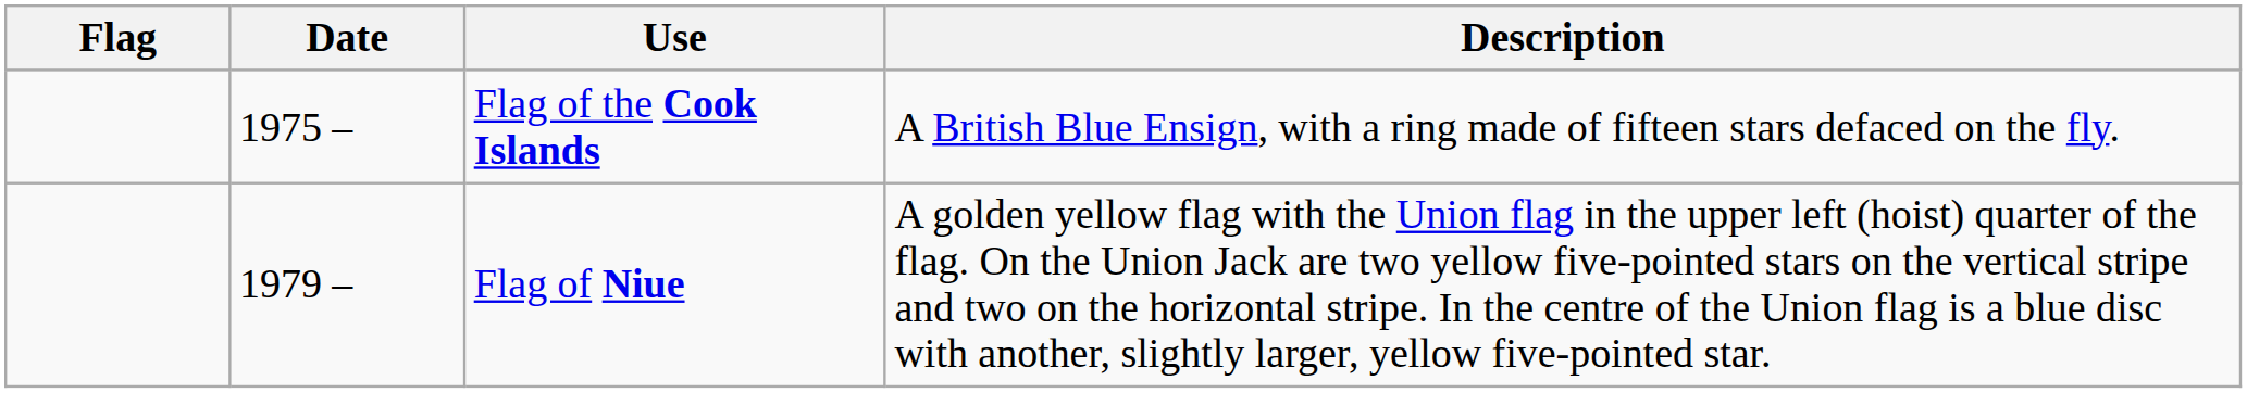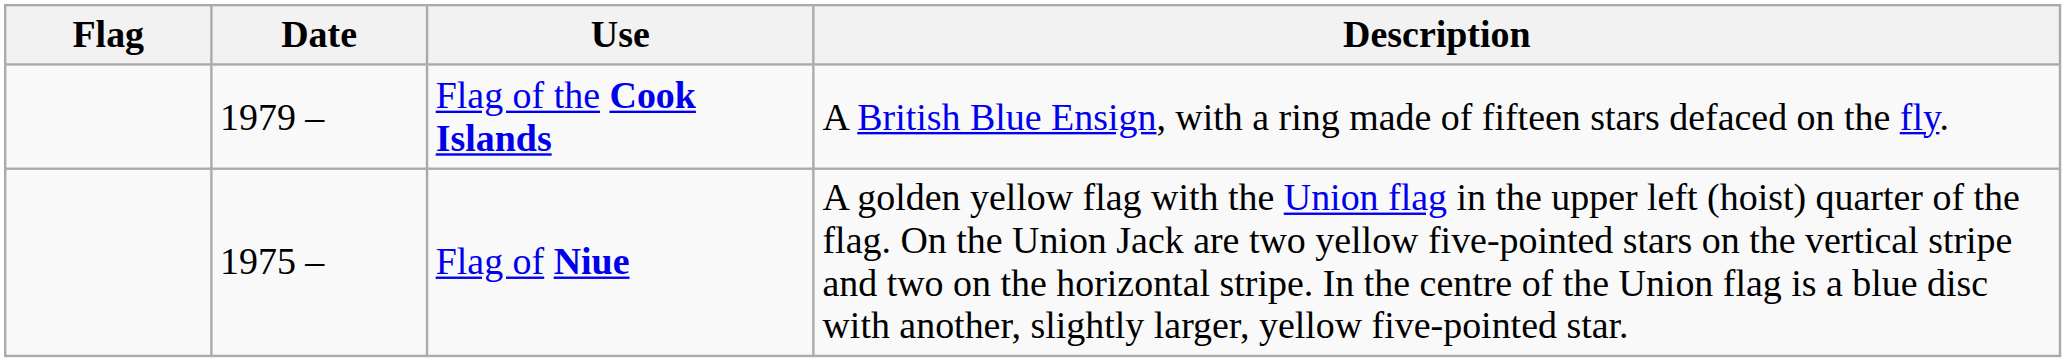Flag of the Cook Islands | Date: 1975 – -> 1979 –
Flag of Niue | Date: 1979 – -> 1975 –
